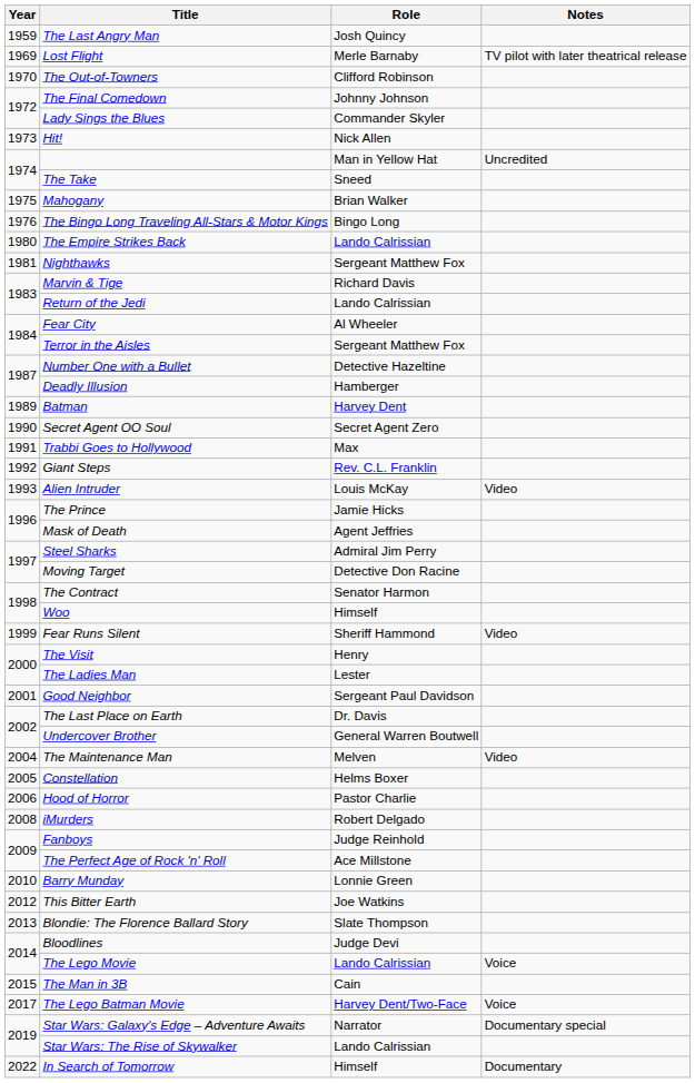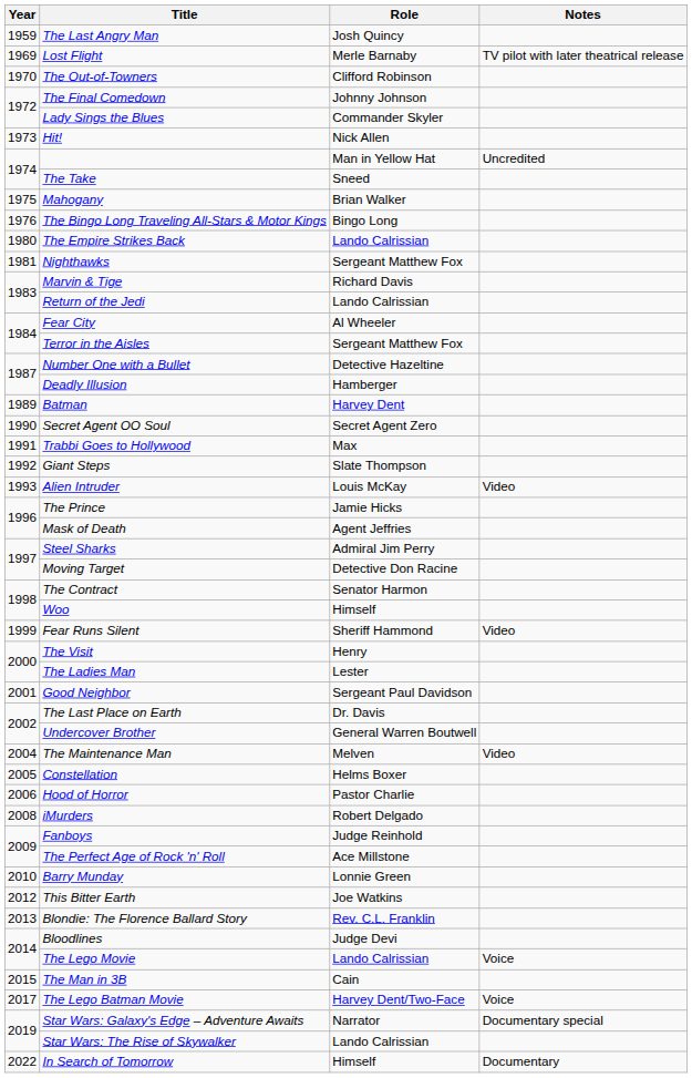Giant Steps | Role: Rev. C.L. Franklin -> Slate Thompson
Blondie: The Florence Ballard Story | Role: Slate Thompson -> Rev. C.L. Franklin
